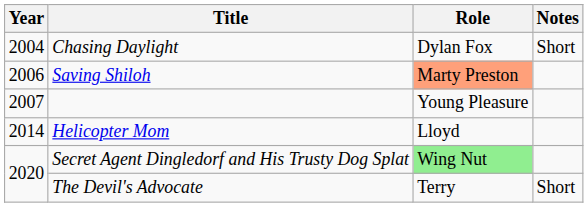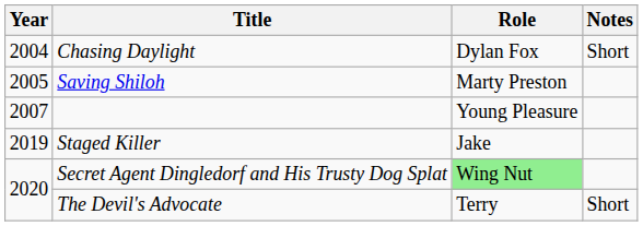Saving Shiloh | Year: 2006 -> 2005
Saving Shiloh | Role: lightsalmon background -> no background
- row: 2014 | Helicopter Mom | Lloyd
+ row: 2019 | Staged Killer | Jake
